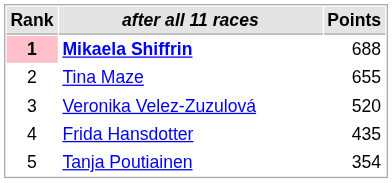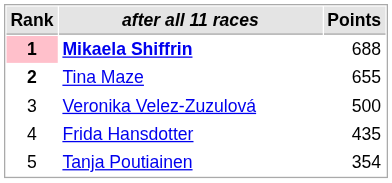Tina Maze | Rank: normal -> bold
Veronika Velez-Zuzulová | Points: 520 -> 500
